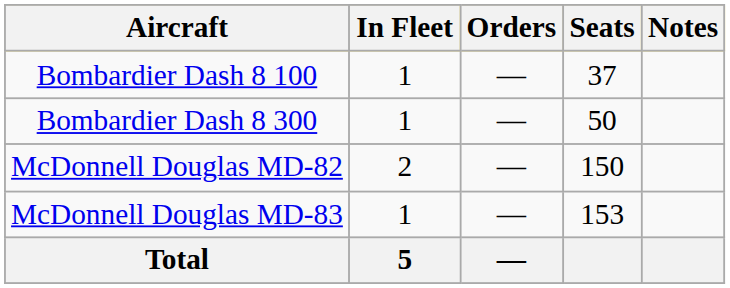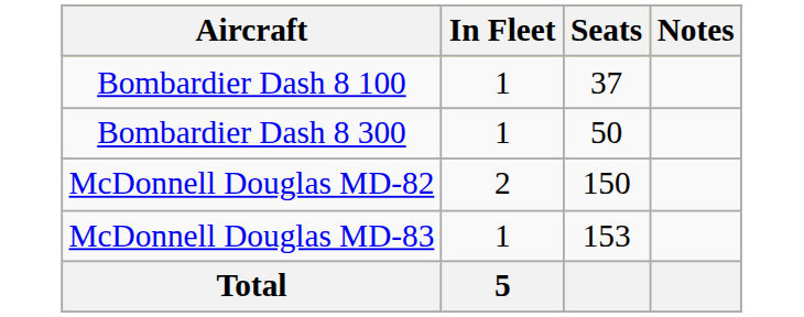- column: Orders | — | — | — | — | —
